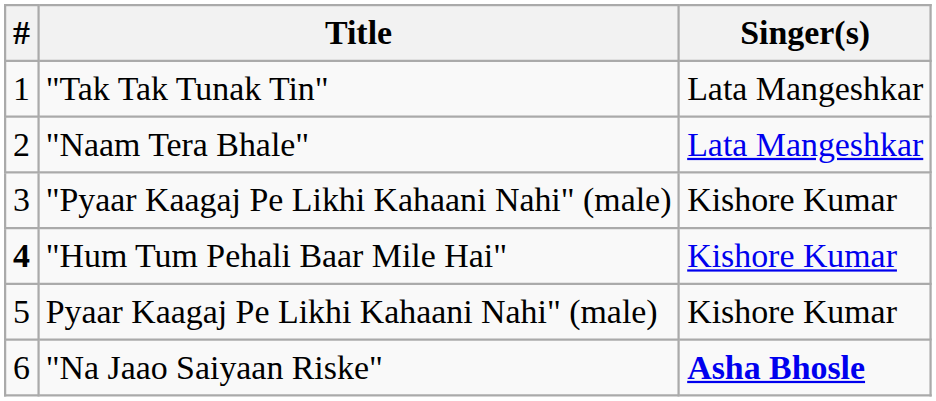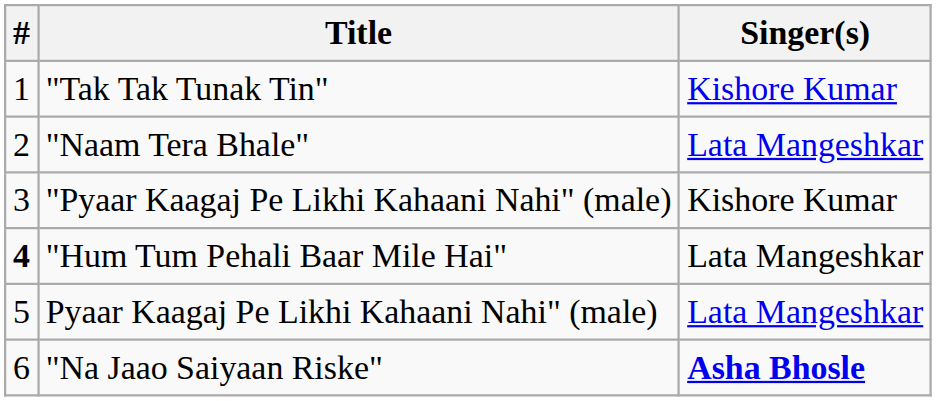"Tak Tak Tunak Tin" | Singer(s): Lata Mangeshkar -> Kishore Kumar
"Hum Tum Pehali Baar Mile Hai" | Singer(s): Kishore Kumar -> Lata Mangeshkar
Pyaar Kaagaj Pe Likhi Kahaani Nahi" (male) | Singer(s): Kishore Kumar -> Lata Mangeshkar
